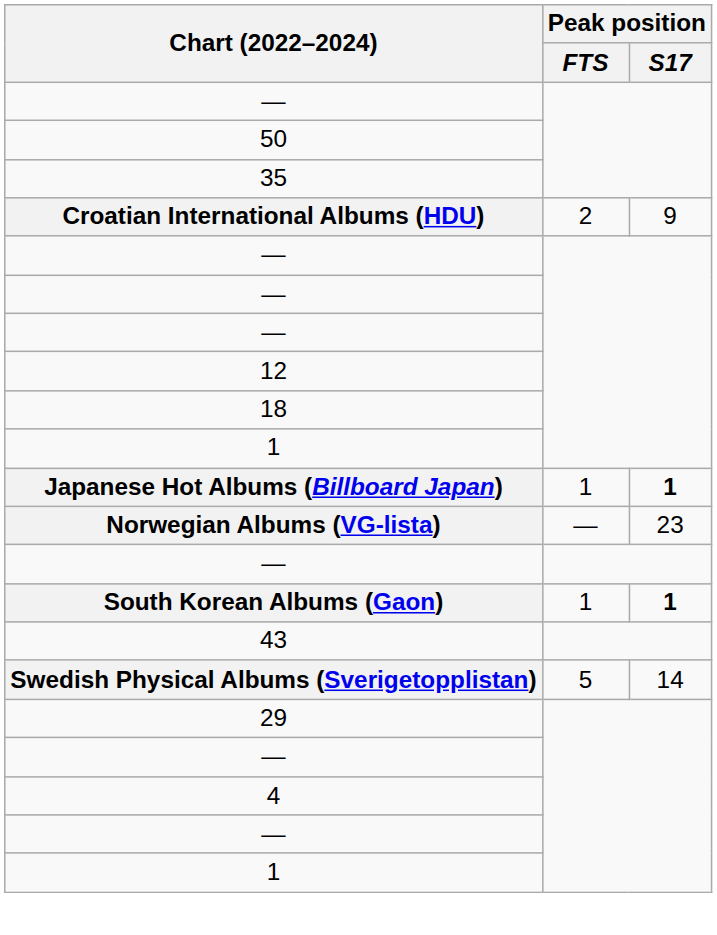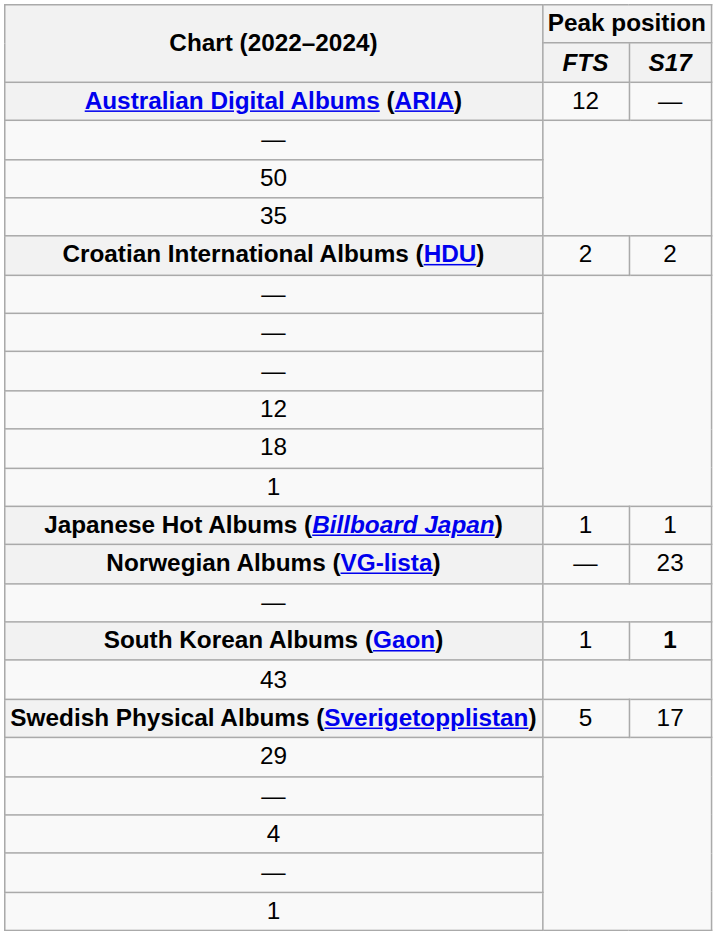+ row: Australian Digital Albums (ARIA) | 12 | —
Croatian International Albums (HDU) | Peak position / S17: 9 -> 2
Japanese Hot Albums (Billboard Japan) | Peak position / S17: bold -> normal
Swedish Physical Albums (Sverigetopplistan) | Peak position / S17: 14 -> 17
